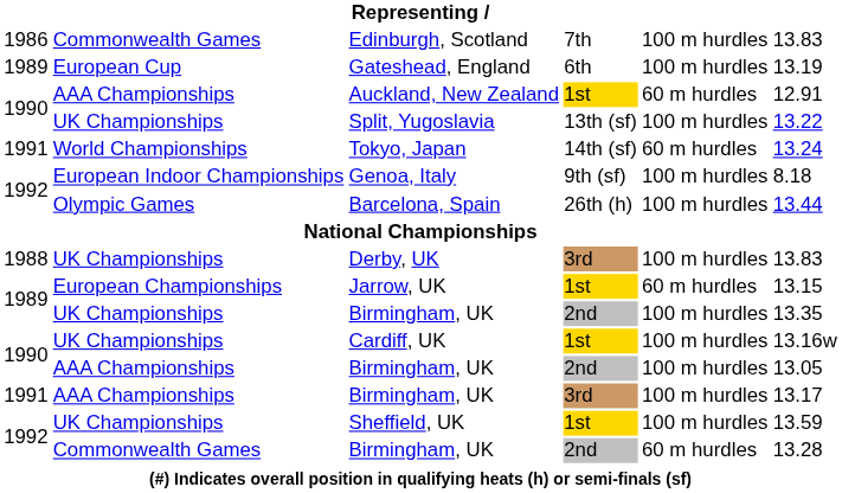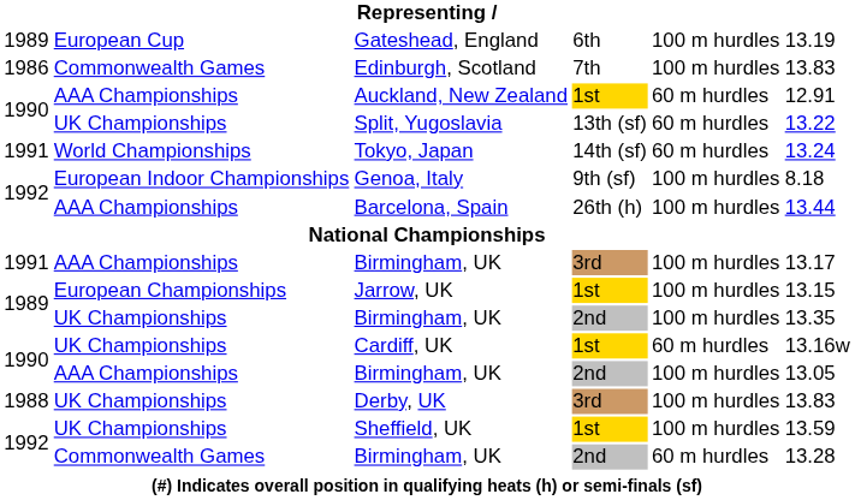rows swapped: Edinburgh, Scotland <-> Gateshead, England
Split, Yugoslavia | column 5: 100 m hurdles -> 60 m hurdles
Barcelona, Spain | column 2: Olympic Games -> AAA Championships
rows swapped: Derby, UK <-> 1991 / Birmingham, UK
Jarrow, UK | column 5: 60 m hurdles -> 100 m hurdles
Cardiff, UK | column 5: 100 m hurdles -> 60 m hurdles
